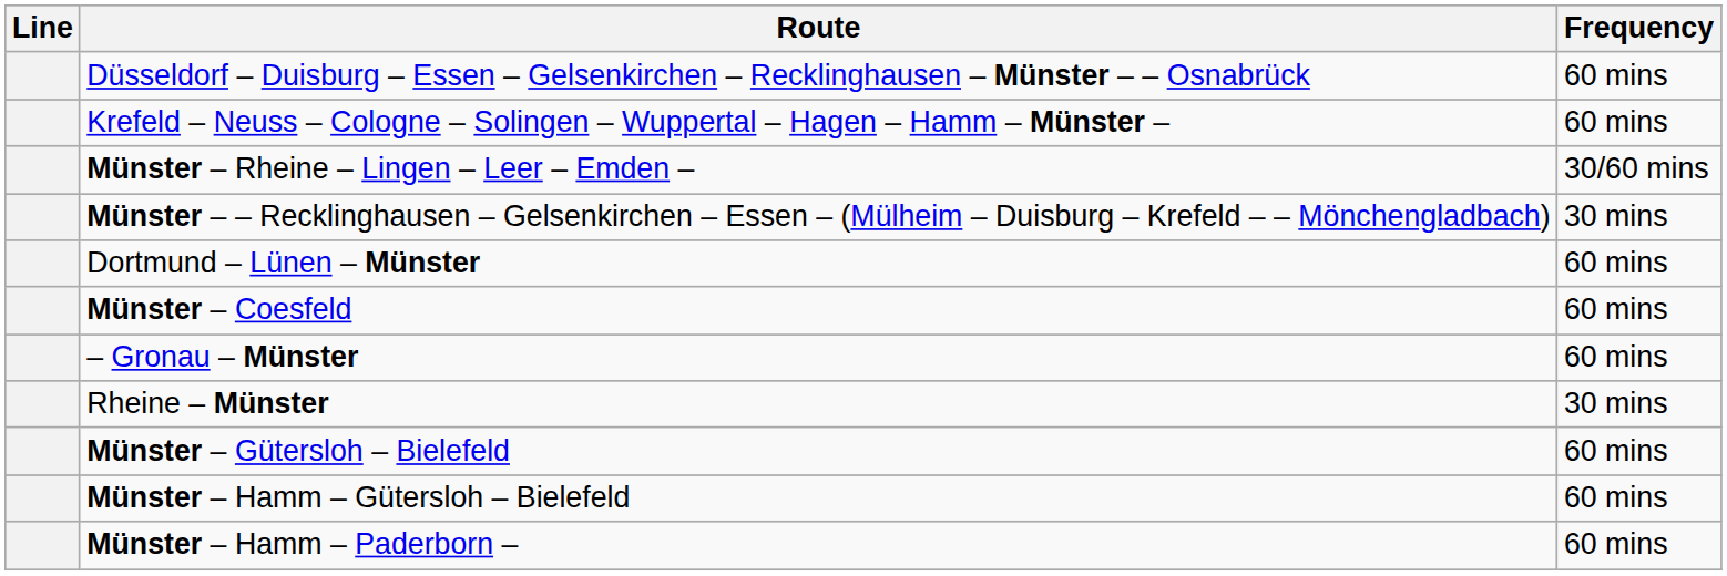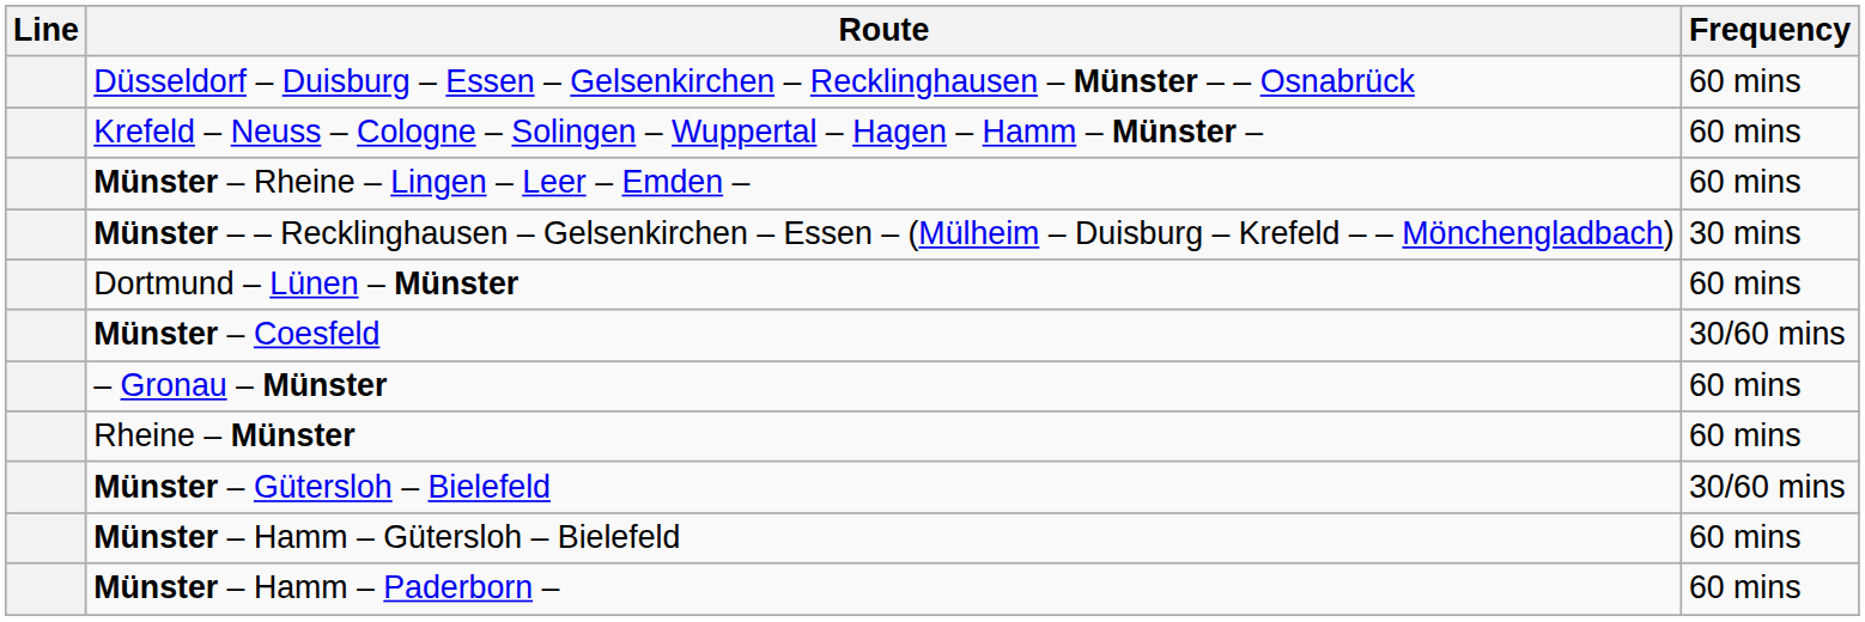Münster – Rheine – Lingen – Leer – Emden – | Frequency: 30/60 mins -> 60 mins
Münster – Coesfeld | Frequency: 60 mins -> 30/60 mins
Rheine – Münster | Frequency: 30 mins -> 60 mins
Münster – Gütersloh – Bielefeld | Frequency: 60 mins -> 30/60 mins
